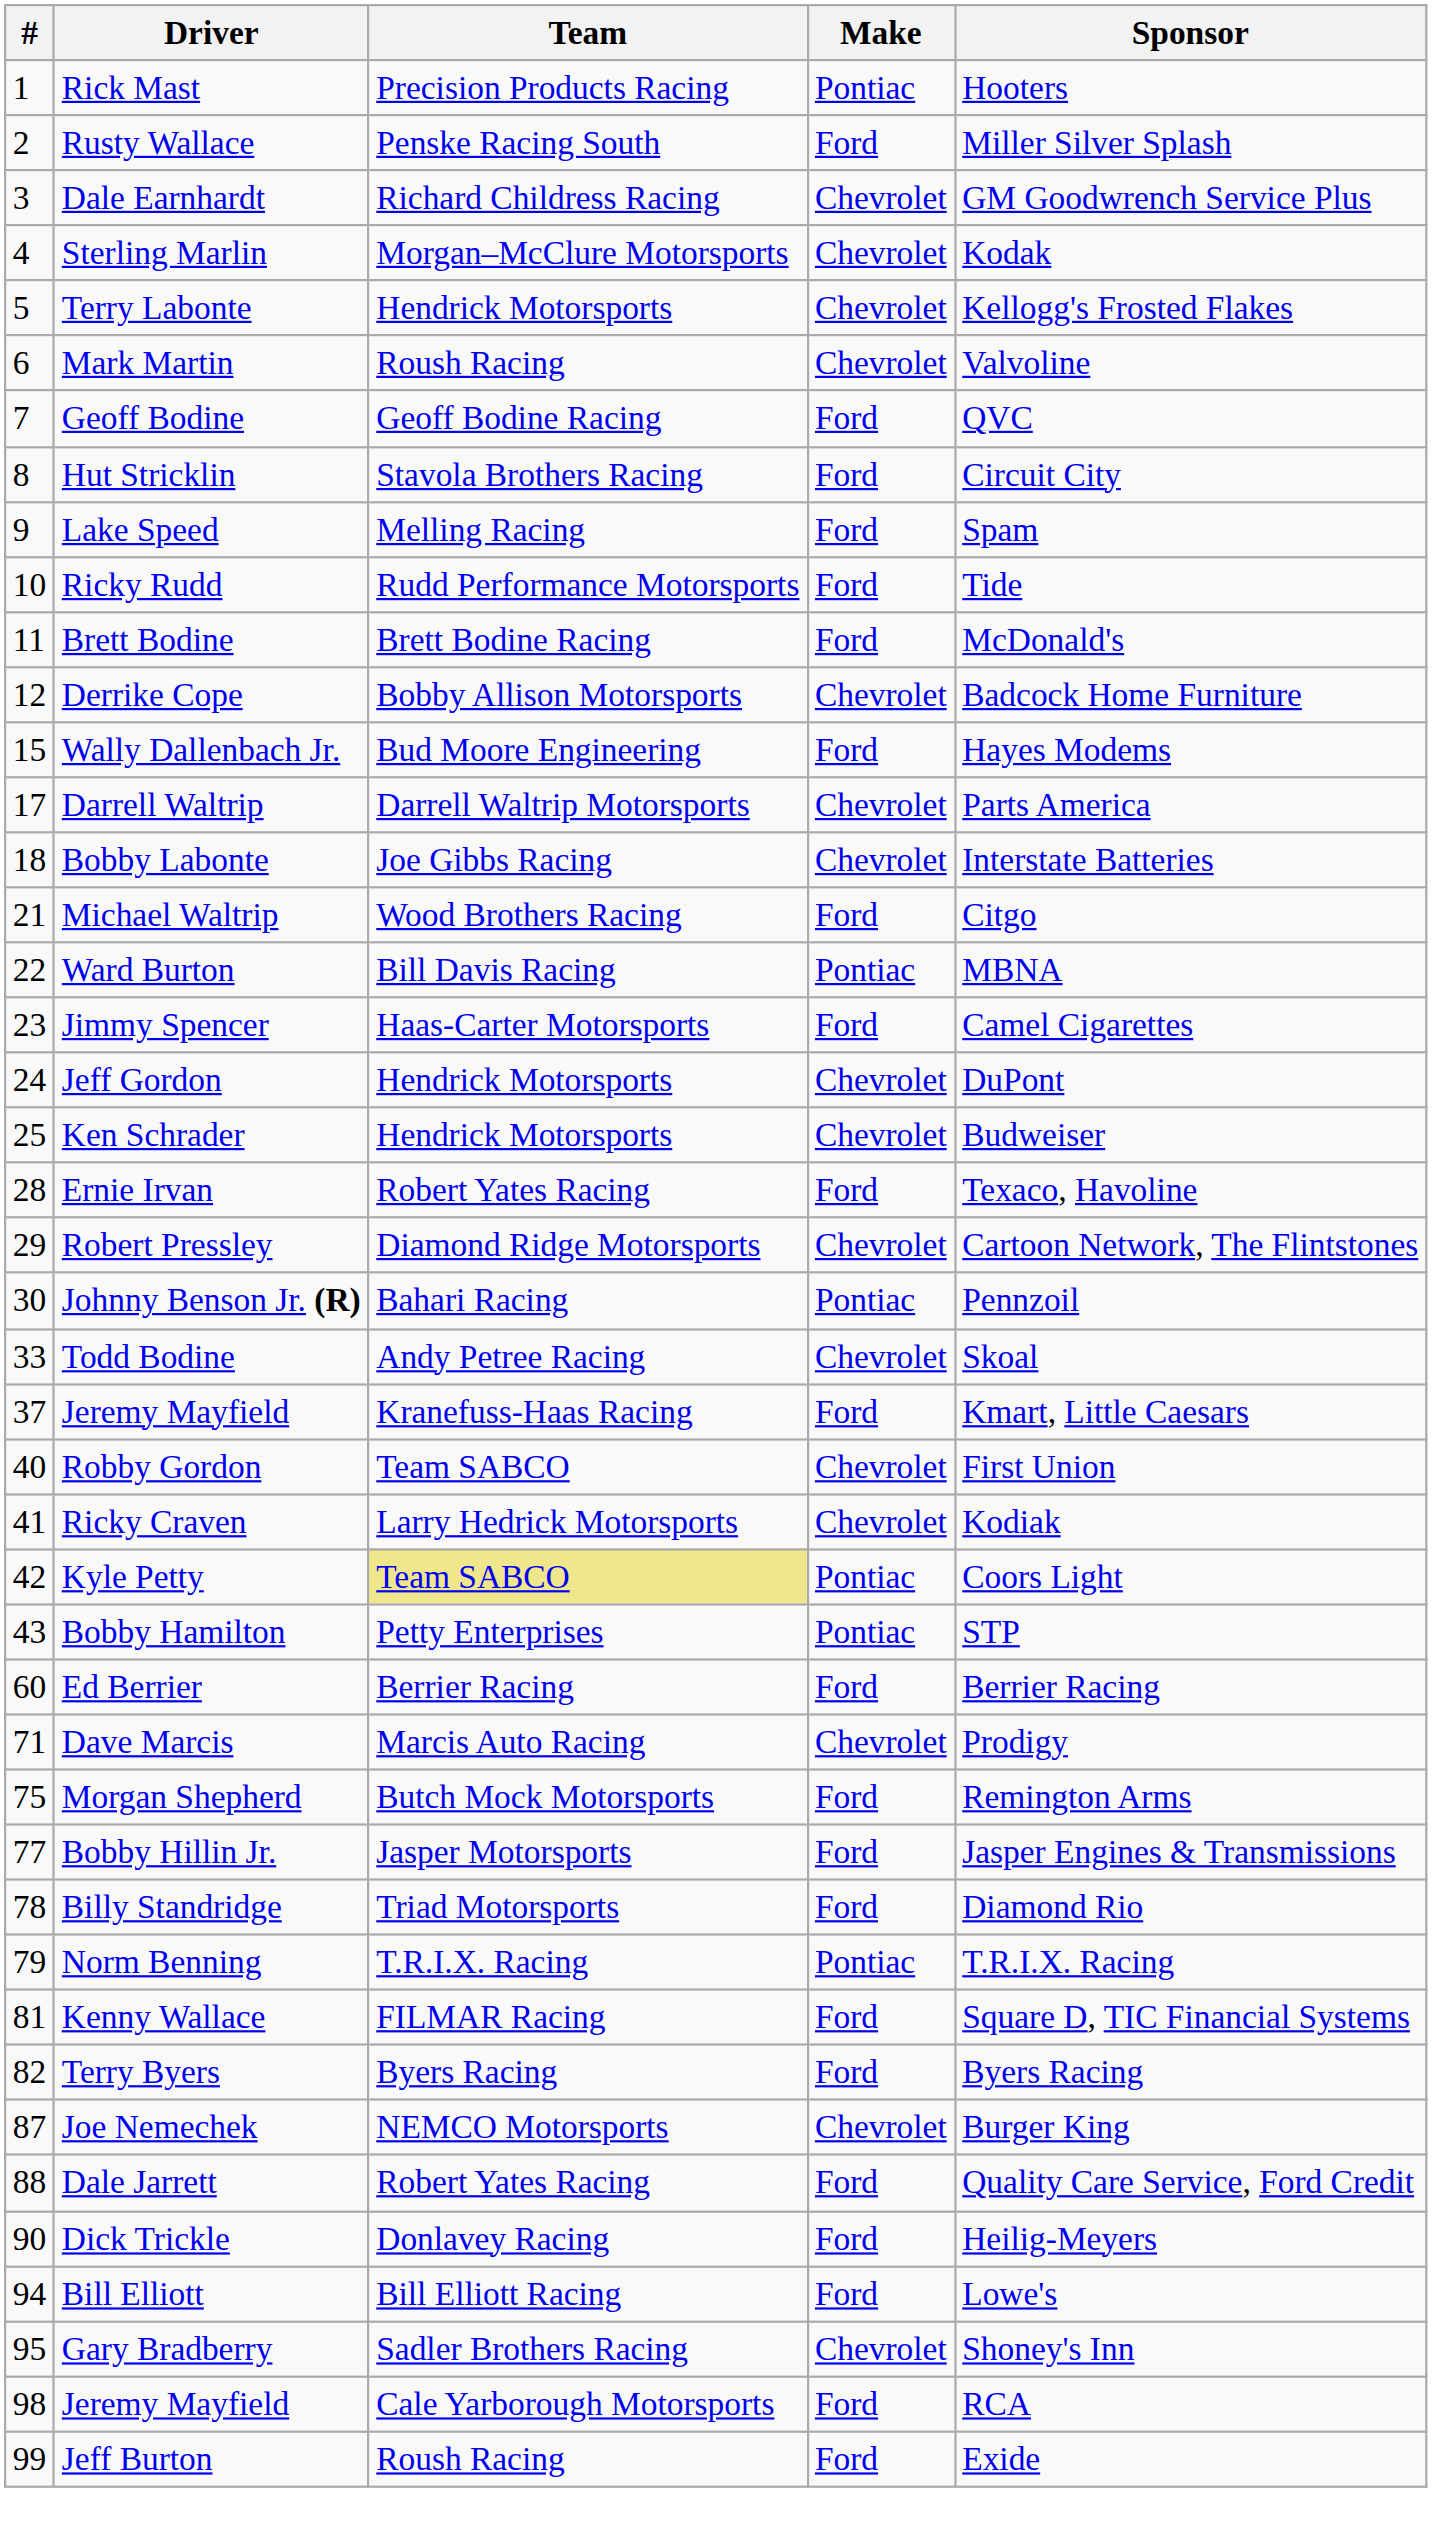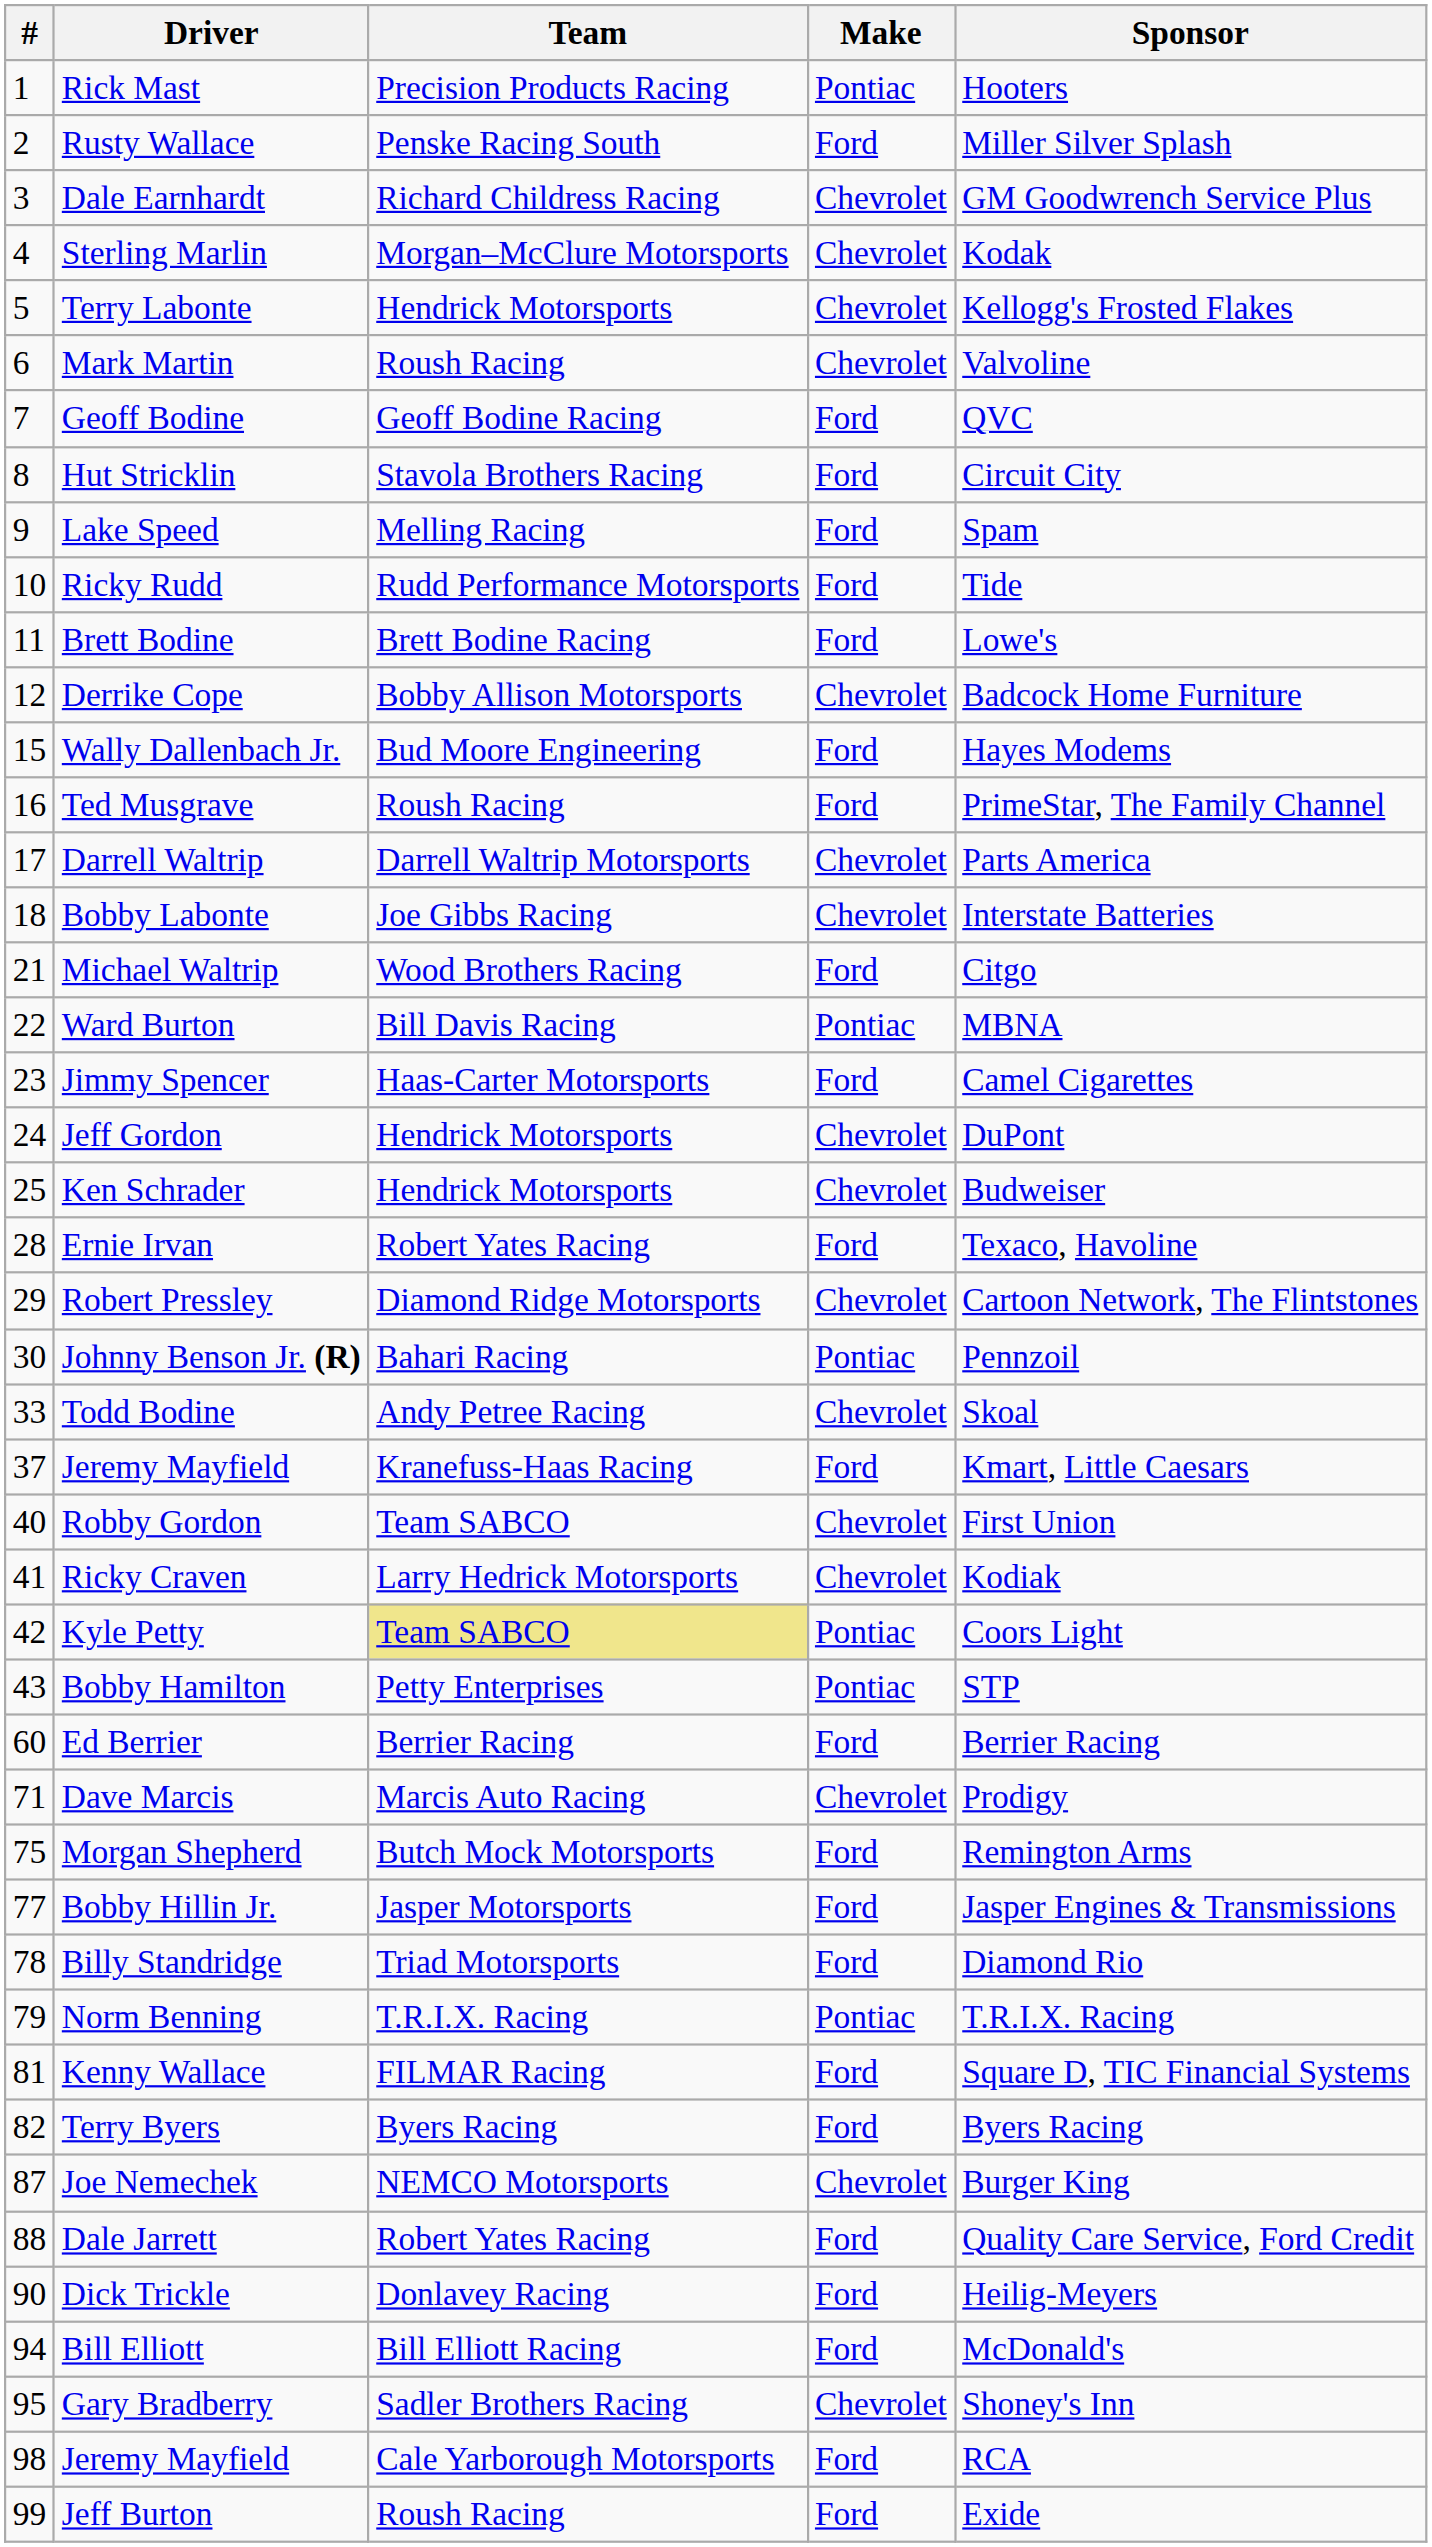Brett Bodine | Sponsor: McDonald's -> Lowe's
+ row: 16 | Ted Musgrave | Roush Racing | Ford | PrimeStar, The Family Channel
Bill Elliott | Sponsor: Lowe's -> McDonald's
